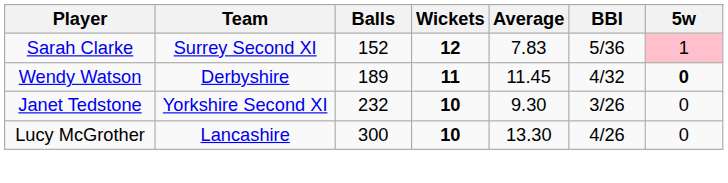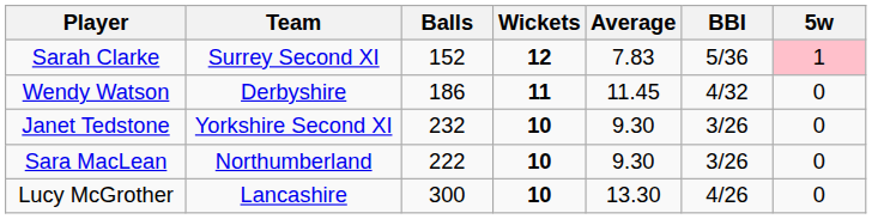Wendy Watson | Balls: 189 -> 186
Wendy Watson | 5w: bold -> normal
+ row: Sara MacLean | Northumberland | 222 | 10 | 9.30 | 3/26 | 0
